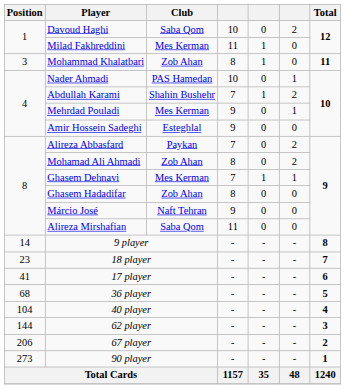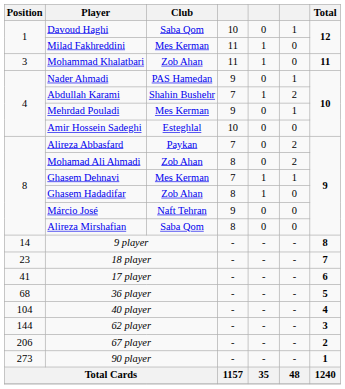Davoud Haghi | column 6: 2 -> 1
Mohammad Khalatbari | column 4: 8 -> 11
Nader Ahmadi | column 4: 10 -> 9
Amir Hossein Sadeghi | column 4: 9 -> 10
Ghasem Hadadifar | column 5: 0 -> 1
Alireza Mirshafian | column 4: 11 -> 8
